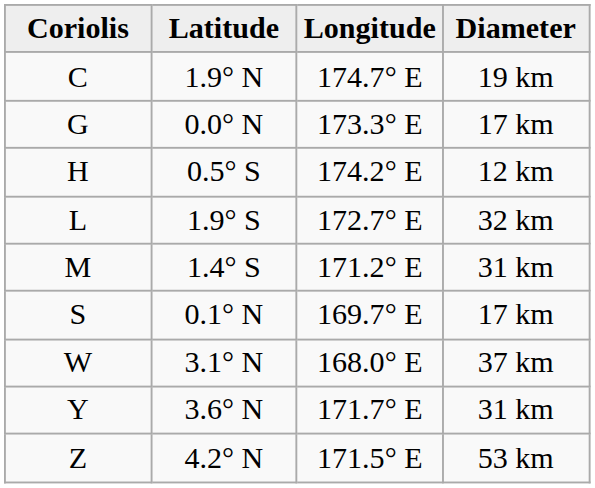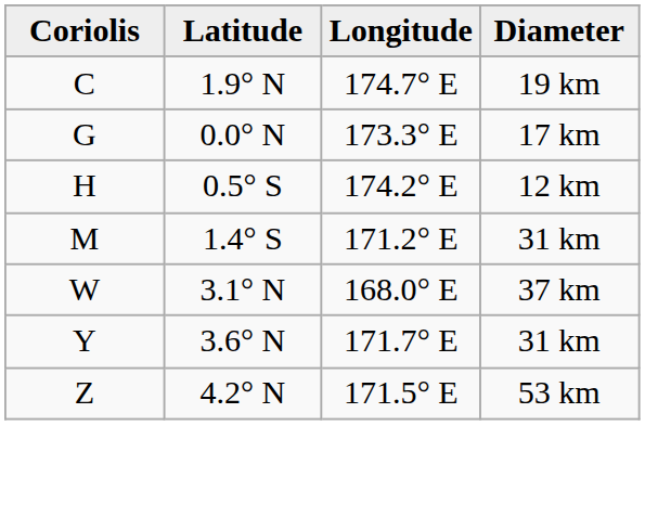- row: L | 1.9° S | 172.7° E | 32 km
- row: S | 0.1° N | 169.7° E | 17 km
